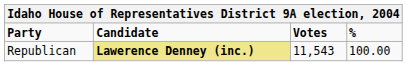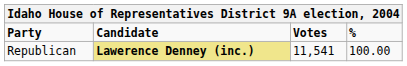Republican | Votes: 11,543 -> 11,541
